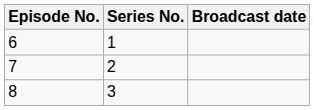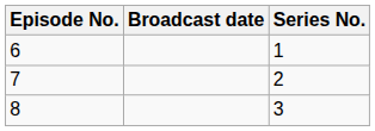columns swapped: Series No. <-> Broadcast date
